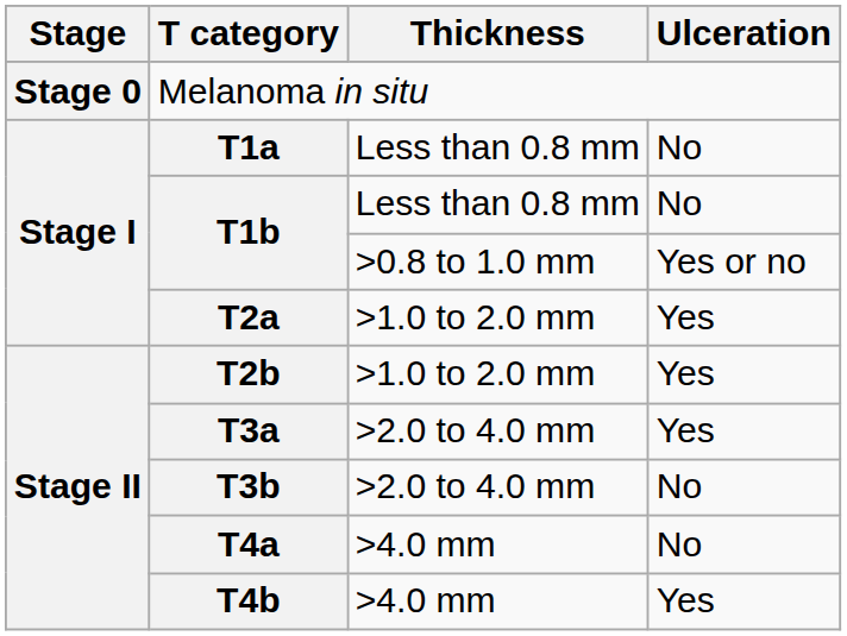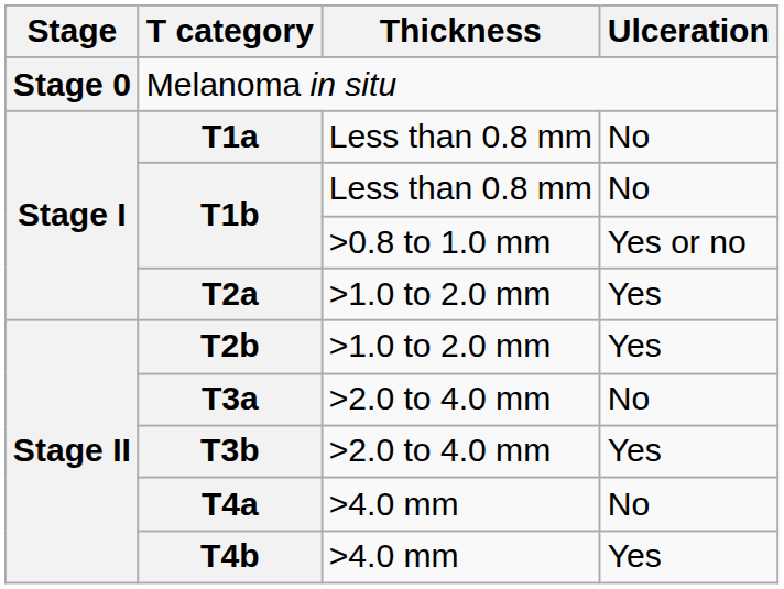T3a | Ulceration: Yes -> No
T3b | Ulceration: No -> Yes
